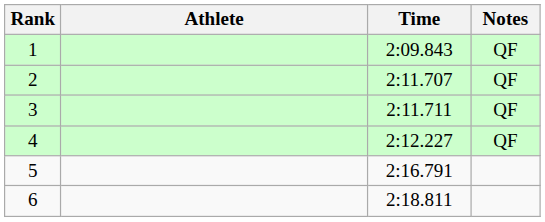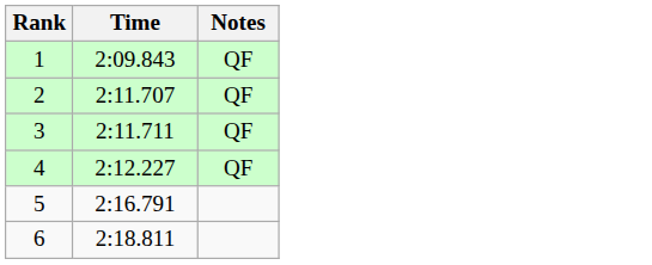- column: Athlete
